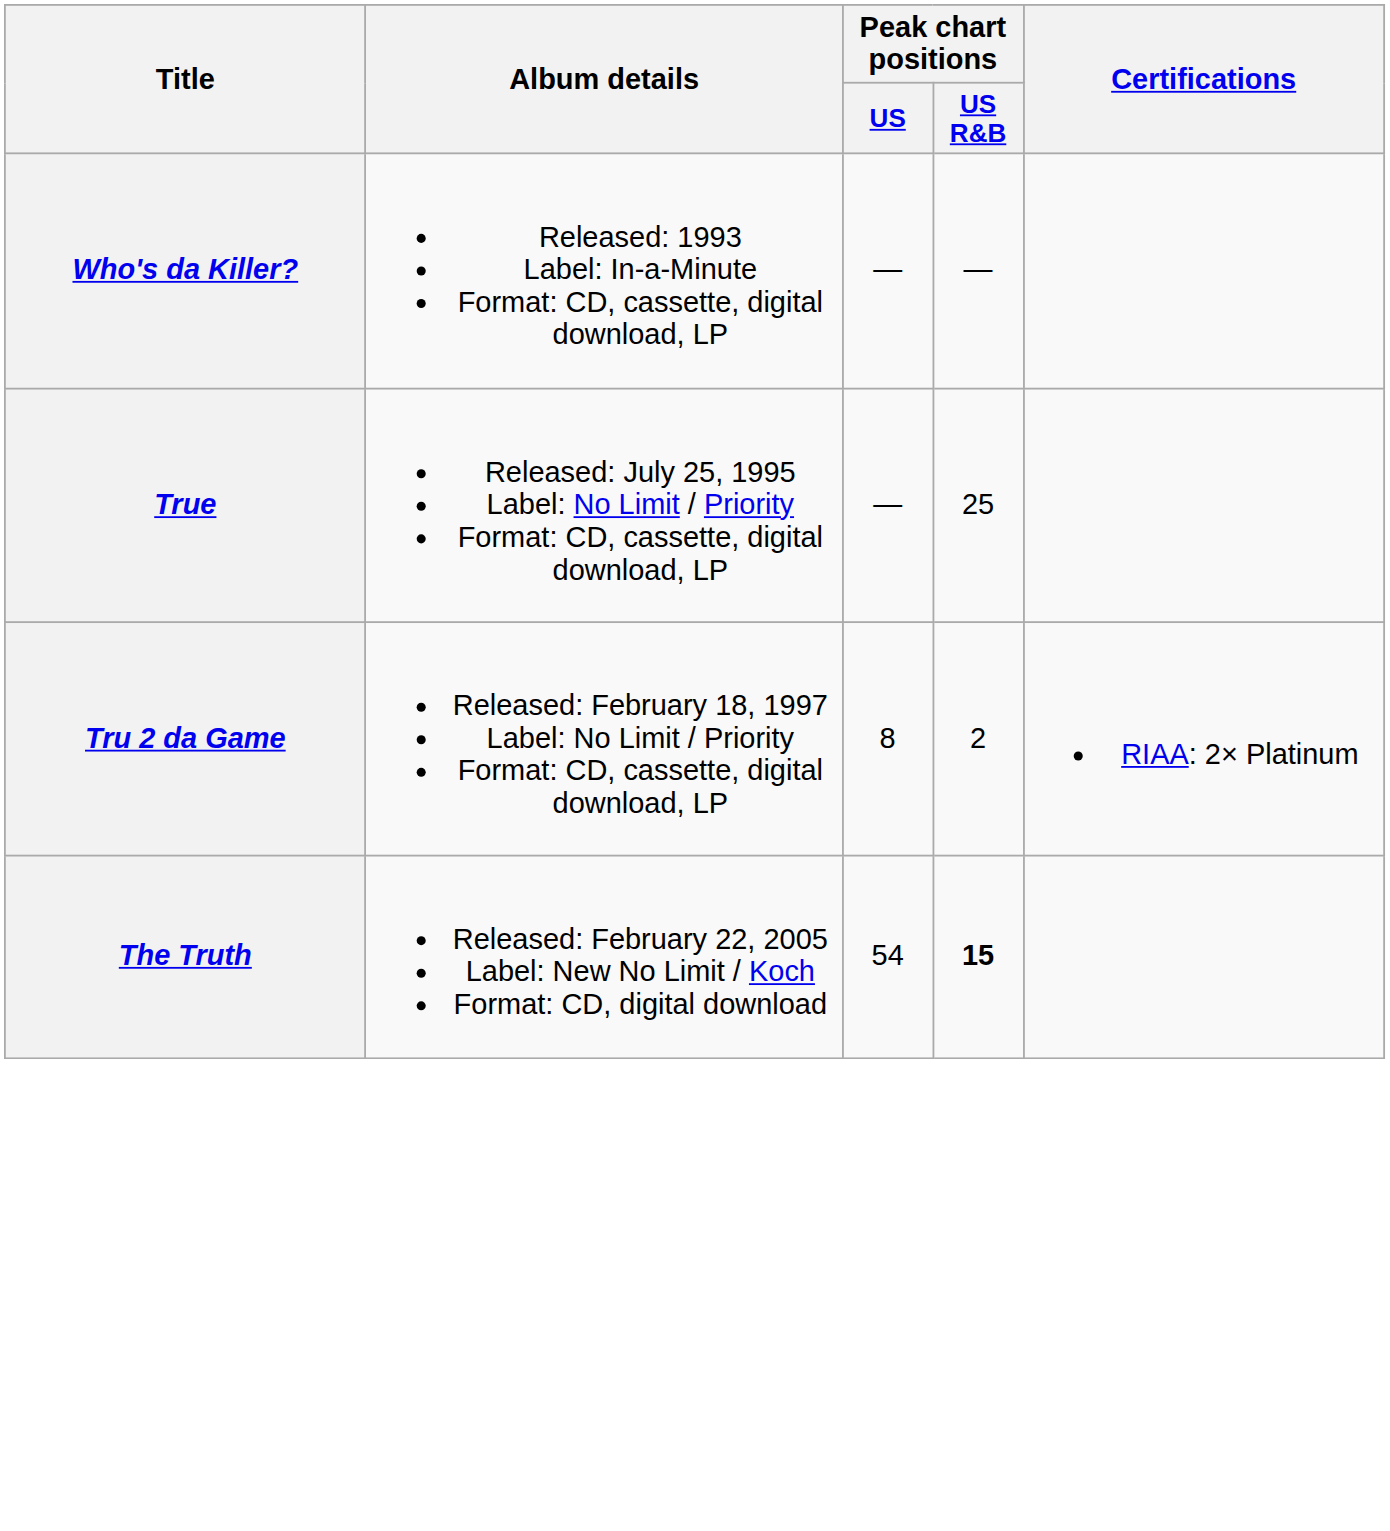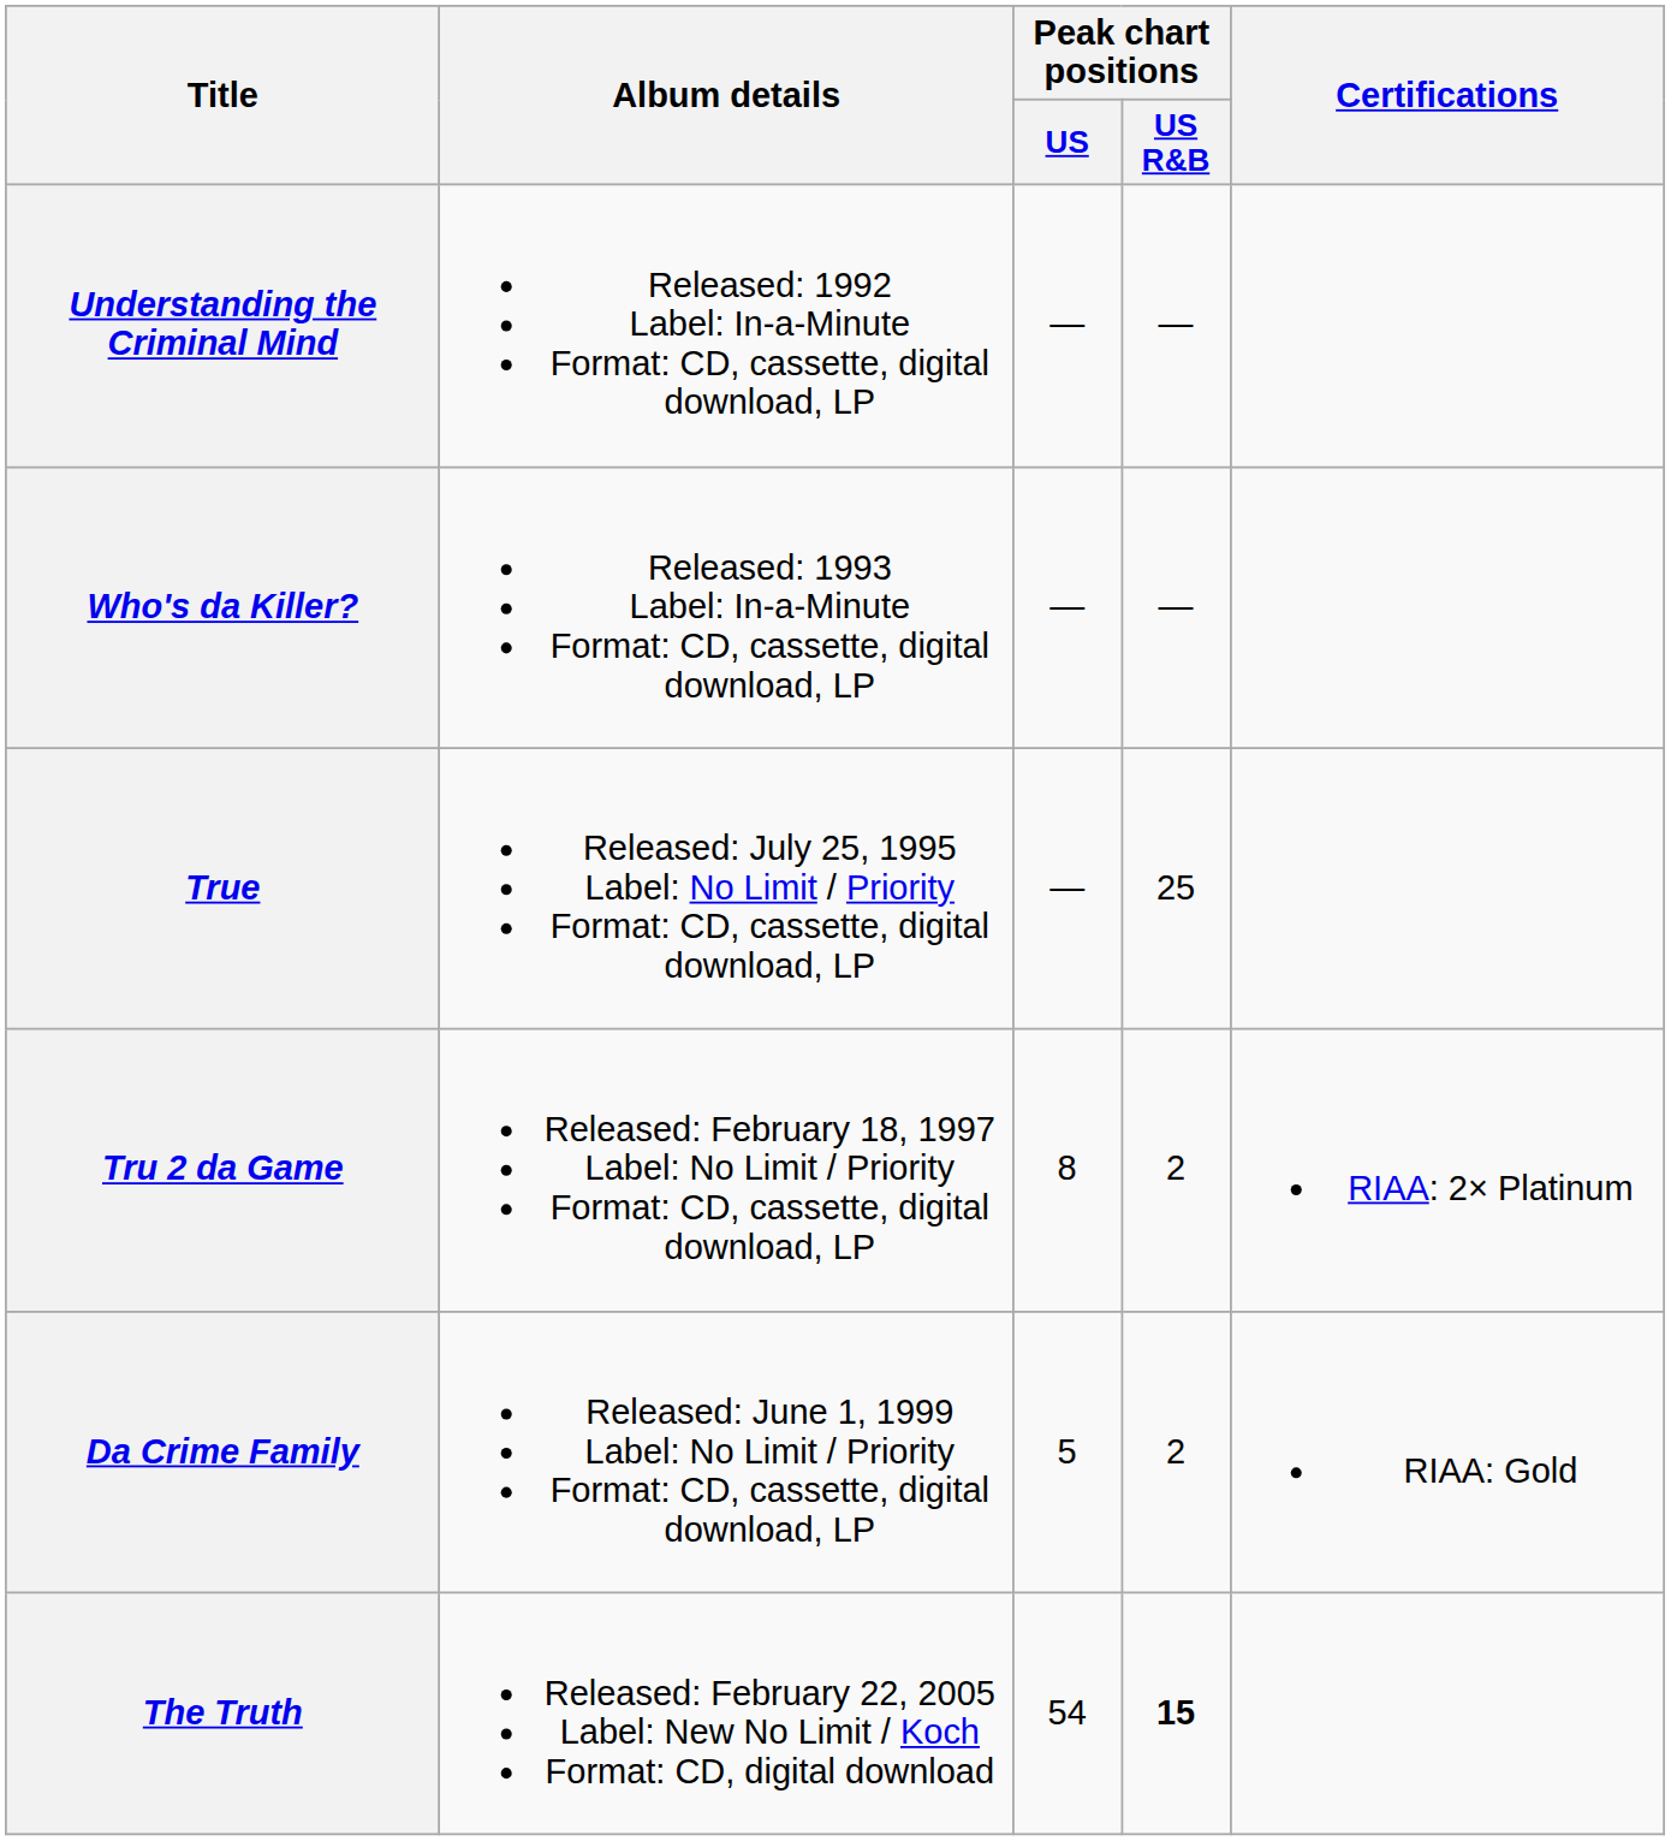+ row: Understanding the Criminal Mind | Released: 1992 Label: In-a-Minute Format: CD, cassette, digital download, LP | — | —
+ row: Da Crime Family | Released: June 1, 1999 Label: No Limit / Priority Format: CD, cassette, digital download, LP | 5 | 2 | RIAA: Gold
